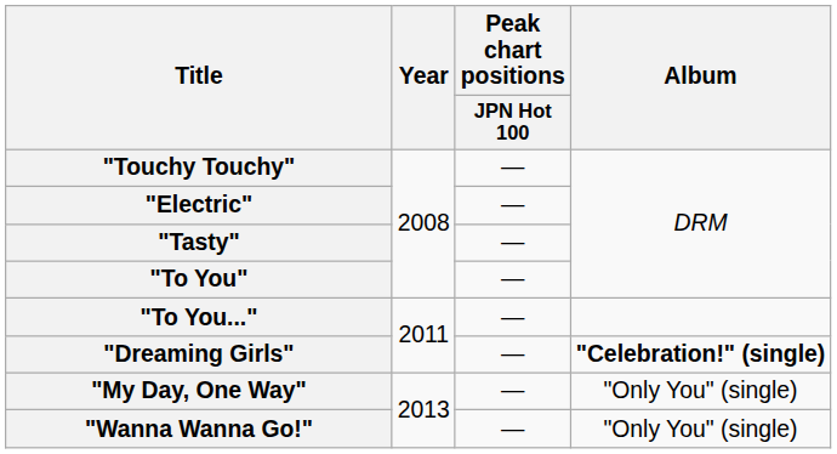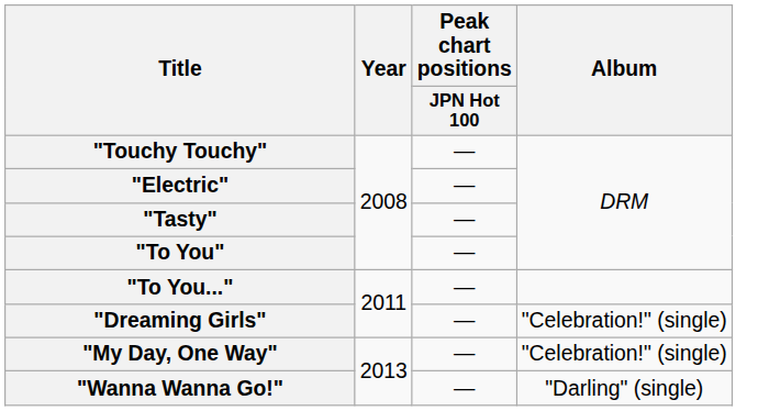"Dreaming Girls" | Album: bold -> normal
"My Day, One Way" | Album: "Only You" (single) -> "Celebration!" (single)
"Wanna Wanna Go!" | Album: "Only You" (single) -> "Darling" (single)
